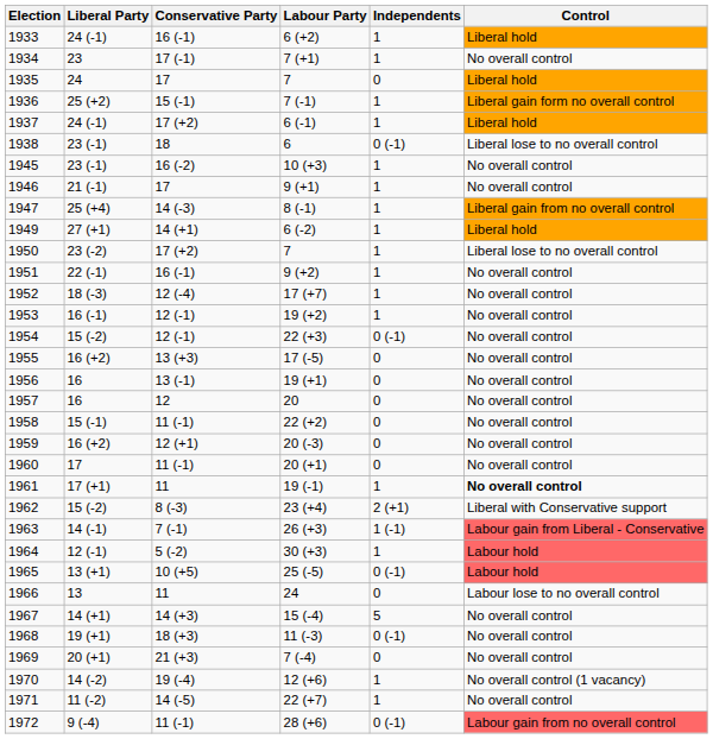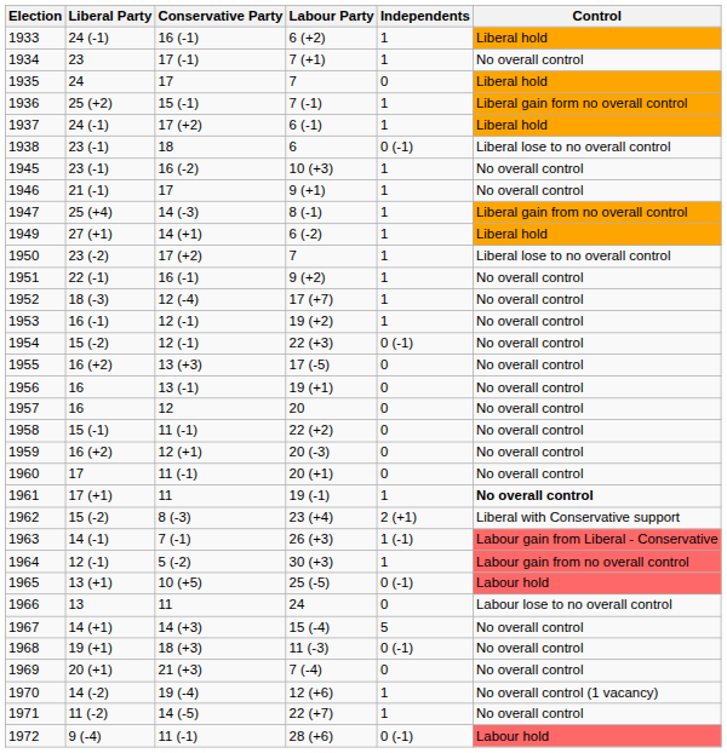1964 | Control: Labour hold -> Labour gain from no overall control
1972 | Control: Labour gain from no overall control -> Labour hold
